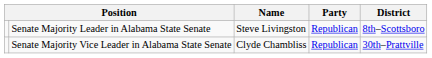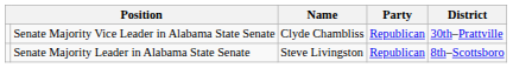rows swapped: Senate Majority Leader in Alabama State Senate <-> Senate Majority Vice Leader in Alabama State Senate
